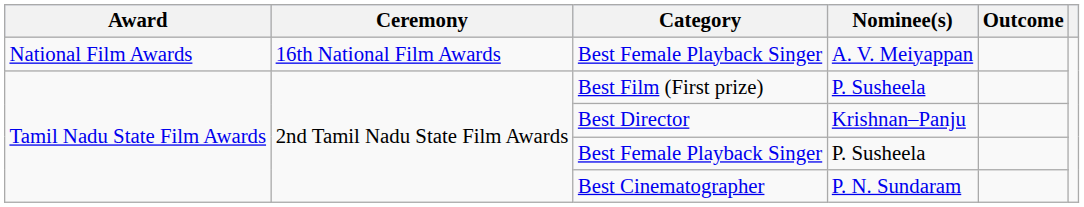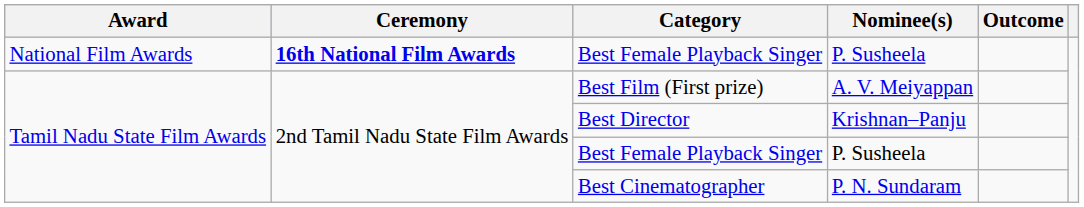National Film Awards / Best Female Playback Singer | Ceremony: normal -> bold
National Film Awards / Best Female Playback Singer | Nominee(s): A. V. Meiyappan -> P. Susheela
Best Film (First prize) | Nominee(s): P. Susheela -> A. V. Meiyappan
